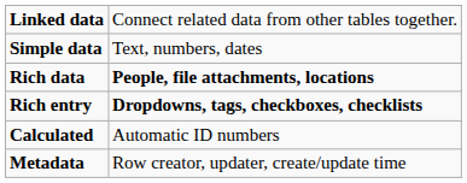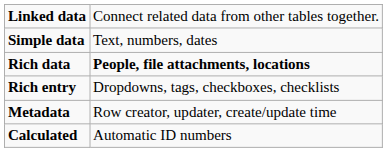Rich entry | column 2: bold -> normal
rows swapped: Calculated <-> Metadata
